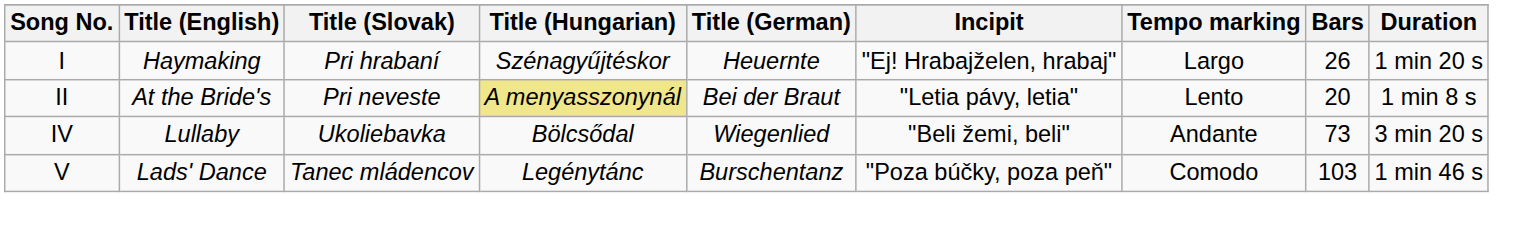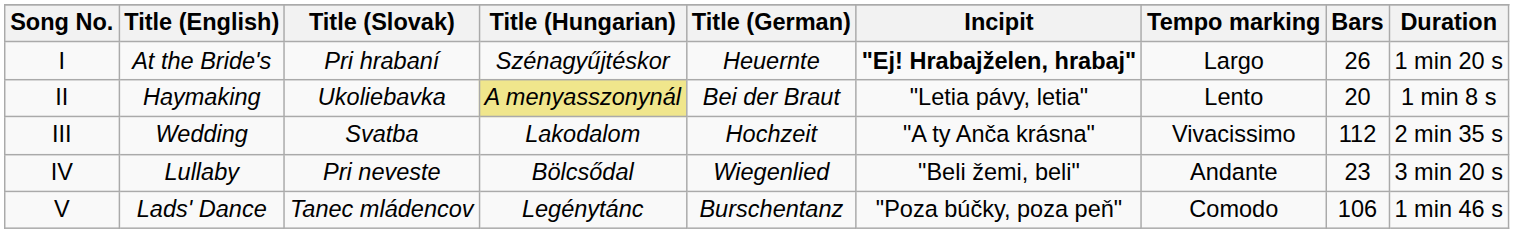I | Title (English): Haymaking -> At the Bride's
I | Incipit: normal -> bold
II | Title (English): At the Bride's -> Haymaking
II | Title (Slovak): Pri neveste -> Ukoliebavka
+ row: III | Wedding | Svatba | Lakodalom | Hochzeit | "A ty Anča krásna" | Vivacissimo | 112 | 2 min 35 s
IV | Title (Slovak): Ukoliebavka -> Pri neveste
IV | Bars: 73 -> 23
V | Bars: 103 -> 106
